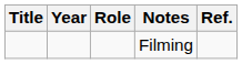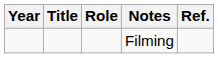columns swapped: Year <-> Title
